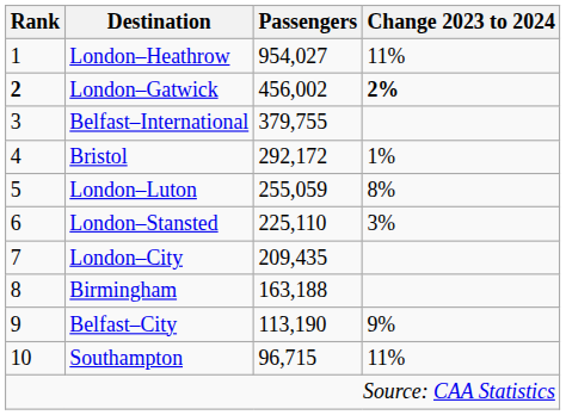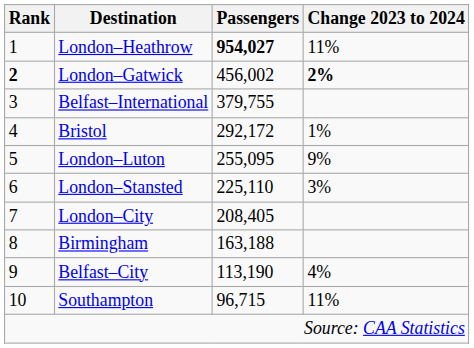London–Heathrow | Passengers: normal -> bold
London–Luton | Passengers: 255,059 -> 255,095
London–Luton | Change 2023 to 2024: 8% -> 9%
London–City | Passengers: 209,435 -> 208,405
Belfast–City | Change 2023 to 2024: 9% -> 4%
